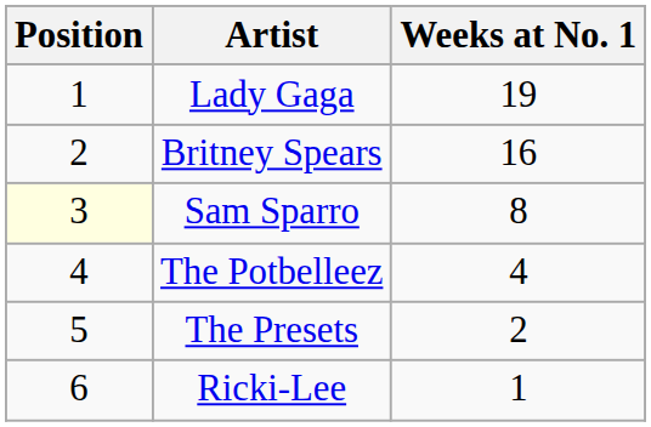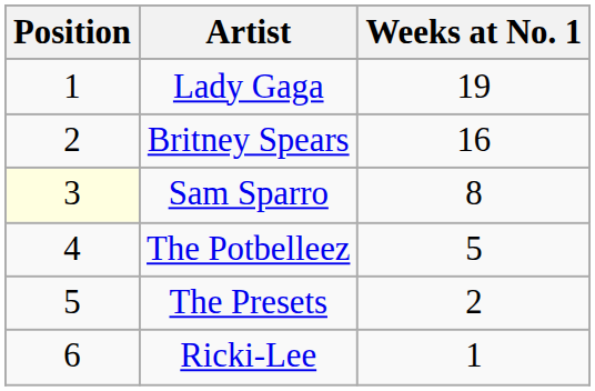The Potbelleez | Weeks at No. 1: 4 -> 5
